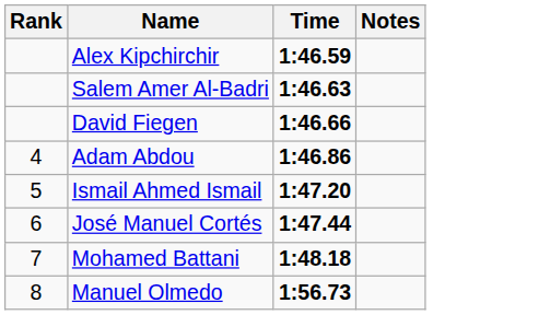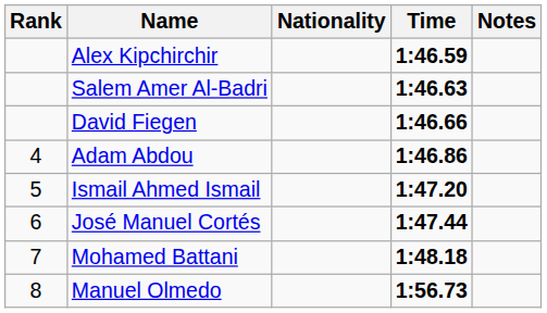+ column: Nationality
